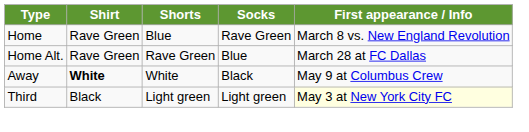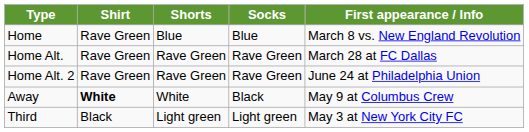Home | Socks: Rave Green -> Blue
Home Alt. | Socks: Blue -> Rave Green
+ row: Home Alt. 2 | Rave Green | Rave Green | Rave Green | June 24 at Philadelphia Union
Third | First appearance / Info: lightyellow background -> no background
